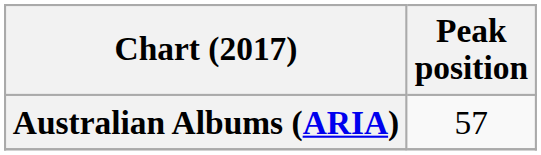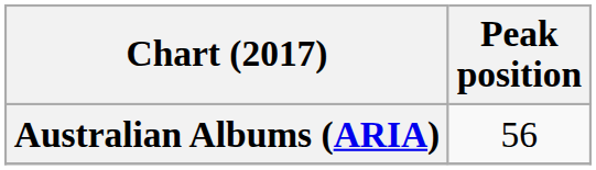Australian Albums (ARIA) | Peak position: 57 -> 56
